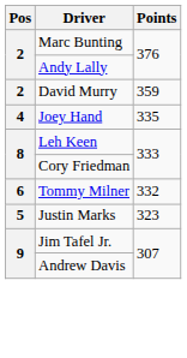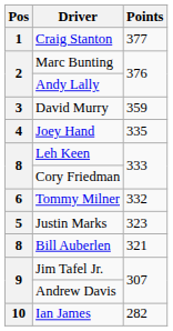+ row: 1 | Craig Stanton | 377
David Murry | Pos: 2 -> 3
+ row: 8 | Bill Auberlen | 321
+ row: 10 | Ian James | 282
